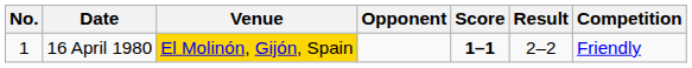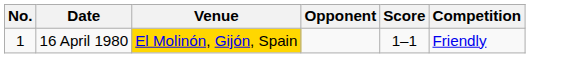- column: Result | 2–2
16 April 1980 | Score: bold -> normal
